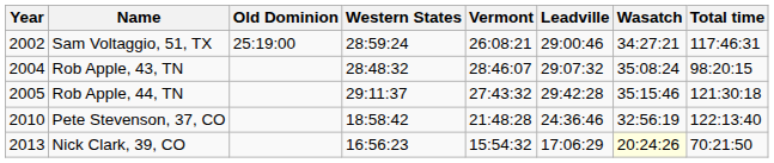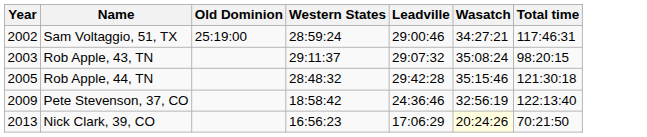- column: Vermont | 26:08:21 | 28:46:07 | 27:43:32 | 21:48:28 | 15:54:32
Rob Apple, 43, TN | Year: 2004 -> 2003
Rob Apple, 43, TN | Western States: 28:48:32 -> 29:11:37
Rob Apple, 44, TN | Western States: 29:11:37 -> 28:48:32
Pete Stevenson, 37, CO | Year: 2010 -> 2009
